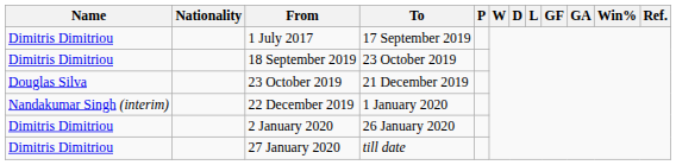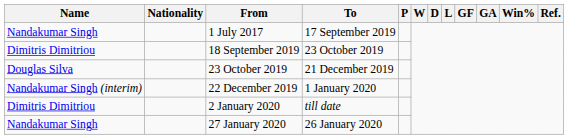1 July 2017 | Name: Dimitris Dimitriou -> Nandakumar Singh
2 January 2020 | To: 26 January 2020 -> till date
27 January 2020 | Name: Dimitris Dimitriou -> Nandakumar Singh
27 January 2020 | To: till date -> 26 January 2020
